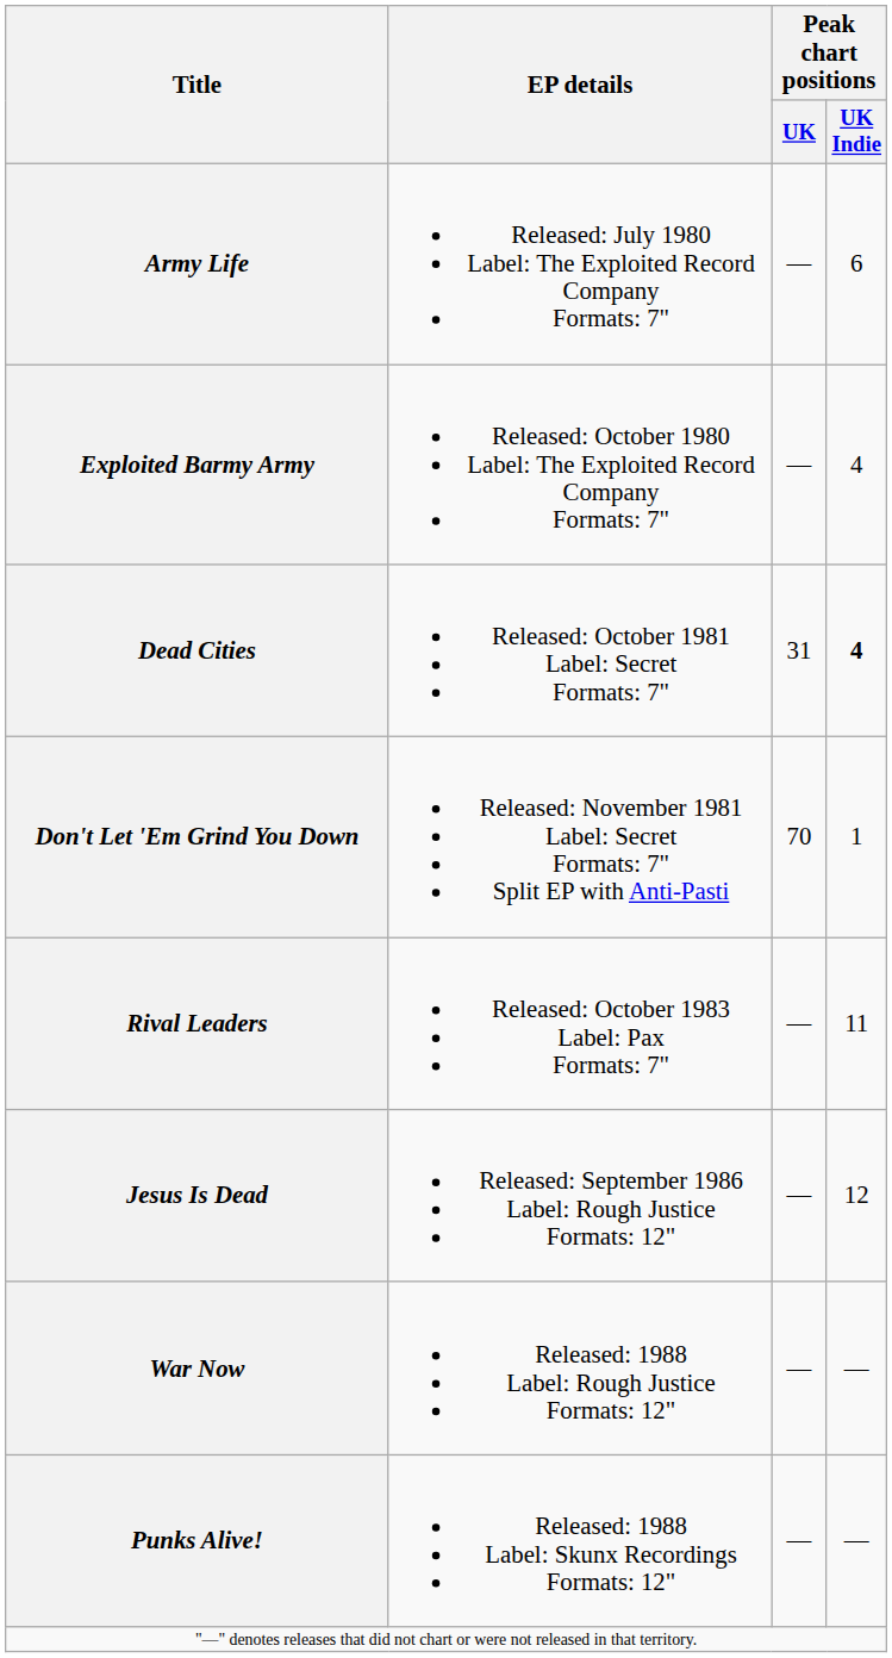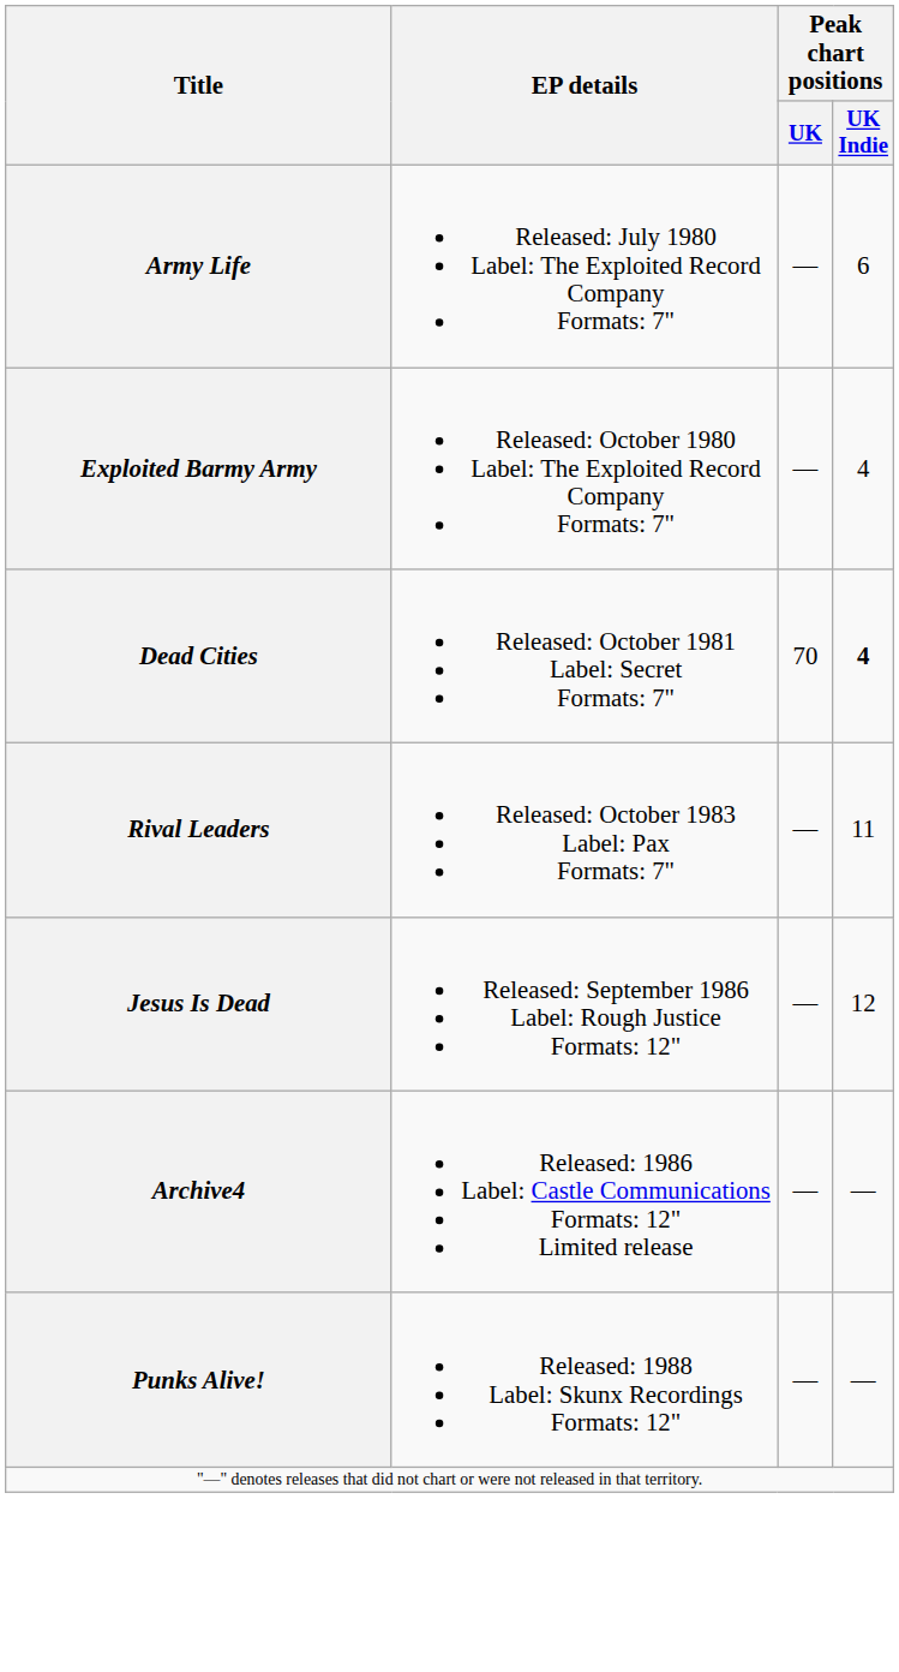Dead Cities | Peak chart positions / UK: 31 -> 70
- row: Don't Let 'Em Grind You Down | Released: November 1981 Label: Secret Formats: 7" Split EP with Anti-Pasti | 70 | 1
+ row: Archive4 | Released: 1986 Label: Castle Communications Formats: 12" Limited release | — | —
- row: War Now | Released: 1988 Label: Rough Justice Formats: 12" | — | —
